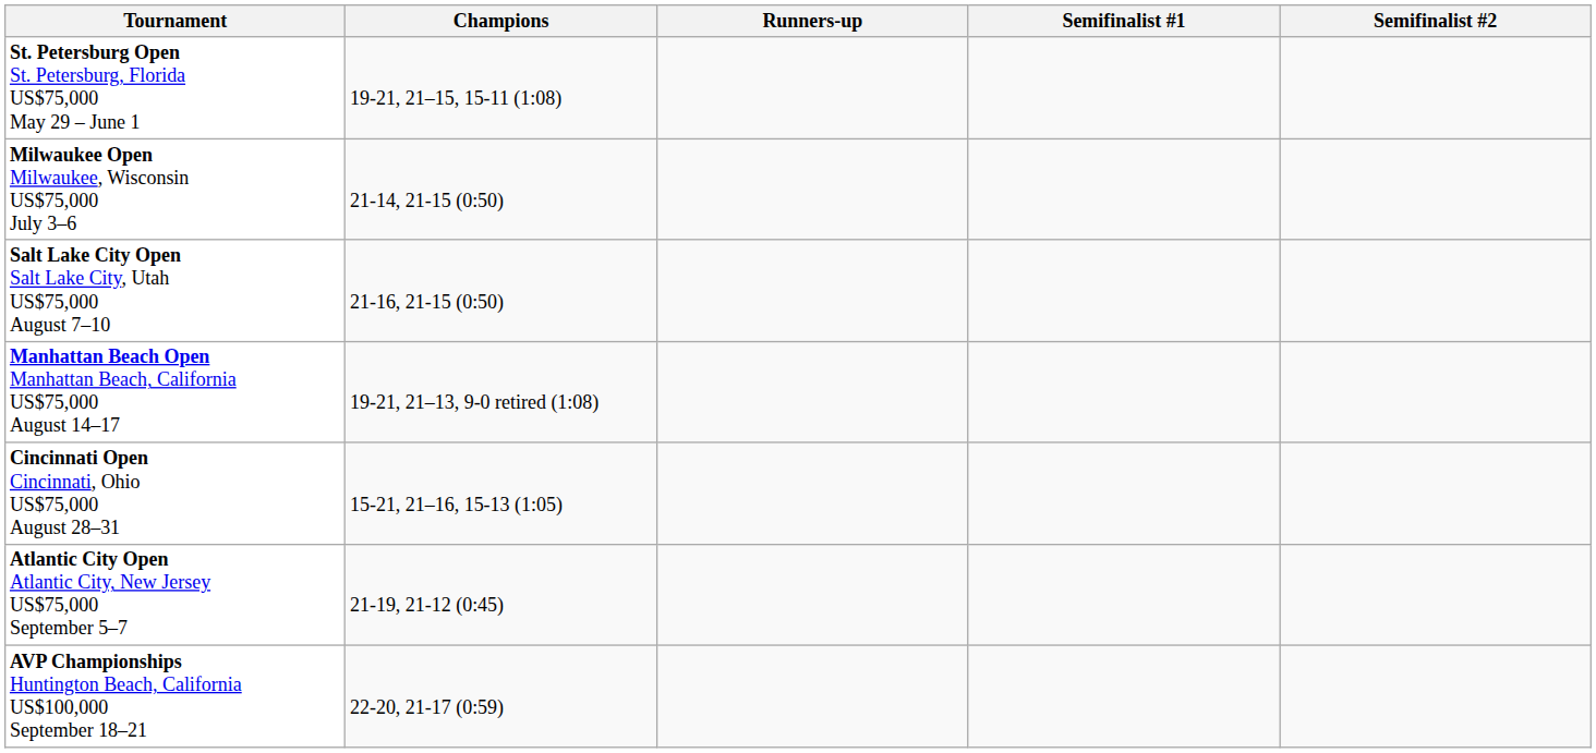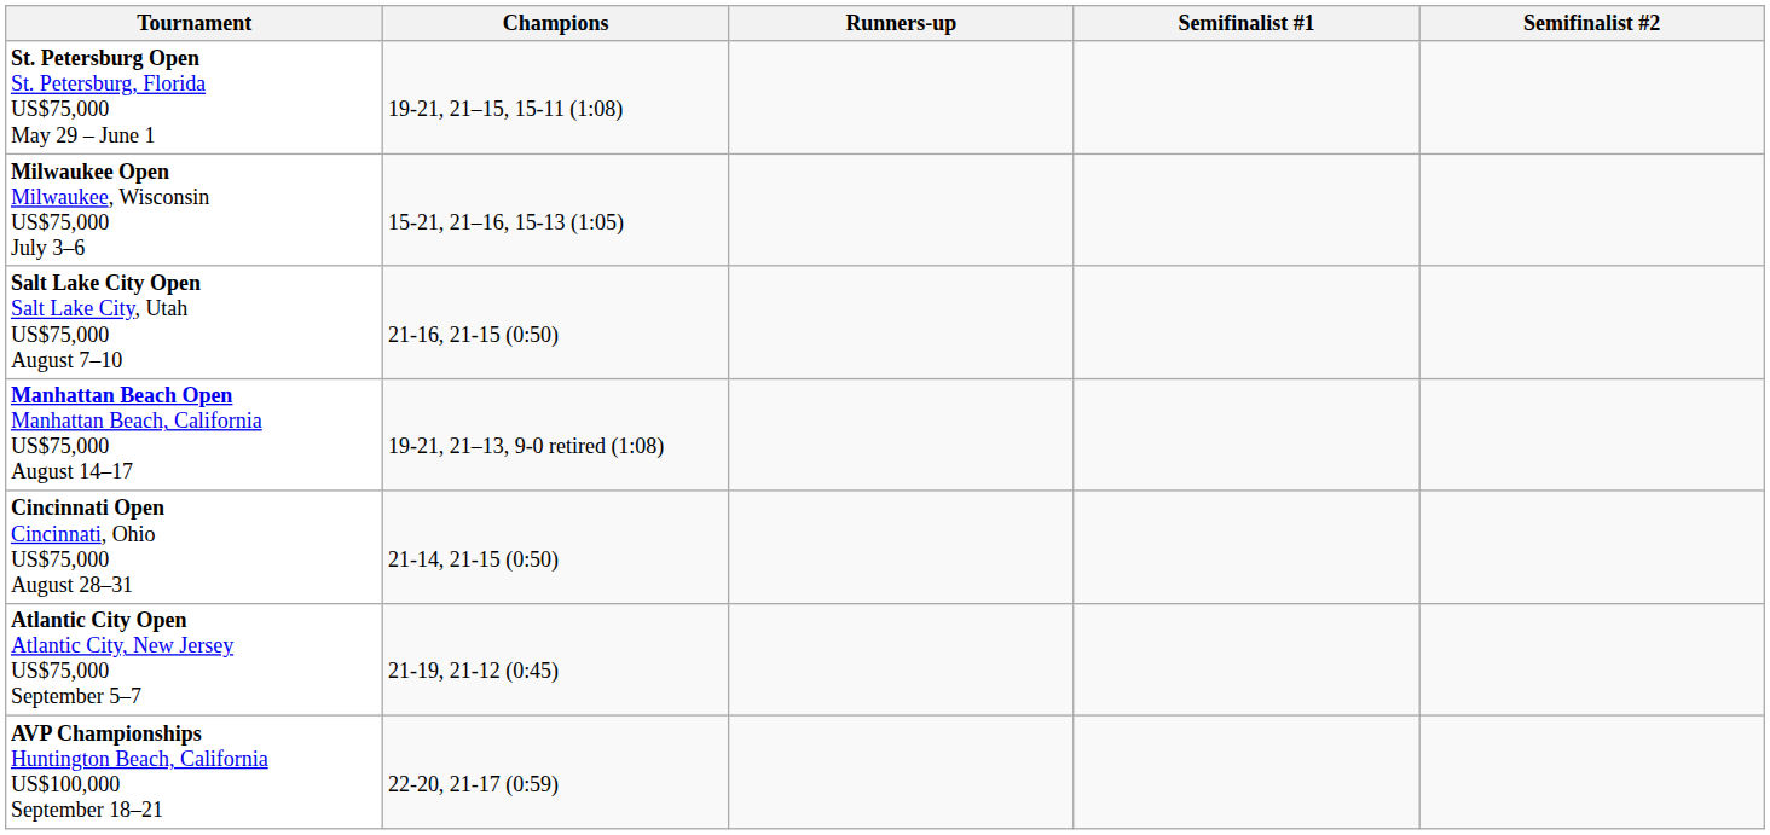Milwaukee Open Milwaukee, Wisconsin US$75,000 July 3–6 | Champions: 21-14, 21-15 (0:50) -> 15-21, 21–16, 15-13 (1:05)
Cincinnati Open Cincinnati, Ohio US$75,000 August 28–31 | Champions: 15-21, 21–16, 15-13 (1:05) -> 21-14, 21-15 (0:50)
